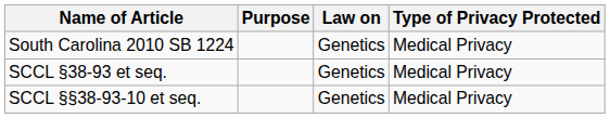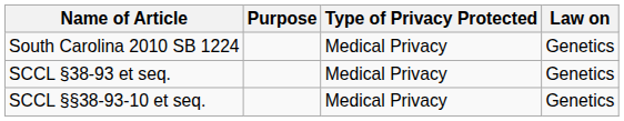columns swapped: Type of Privacy Protected <-> Law on
